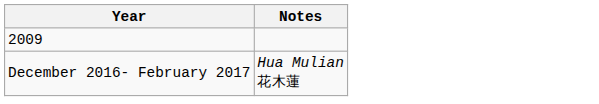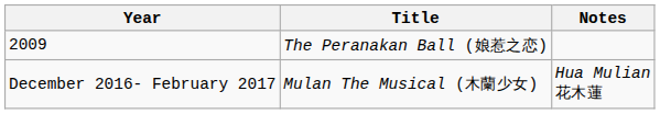+ column: Title | The Peranakan Ball (娘惹之恋) | Mulan The Musical (木蘭少女)
